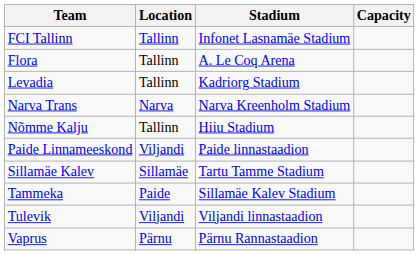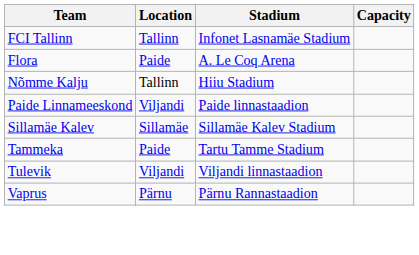Flora | Location: Tallinn -> Paide
- row: Levadia | Tallinn | Kadriorg Stadium
- row: Narva Trans | Narva | Narva Kreenholm Stadium
Sillamäe Kalev | Stadium: Tartu Tamme Stadium -> Sillamäe Kalev Stadium
Tammeka | Stadium: Sillamäe Kalev Stadium -> Tartu Tamme Stadium
